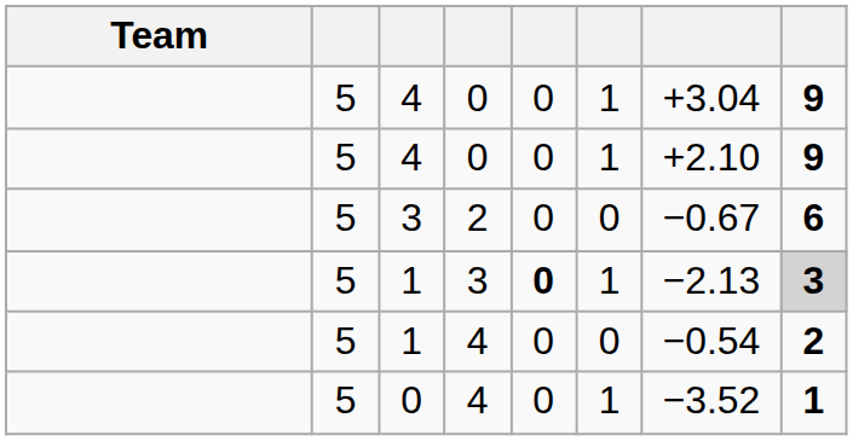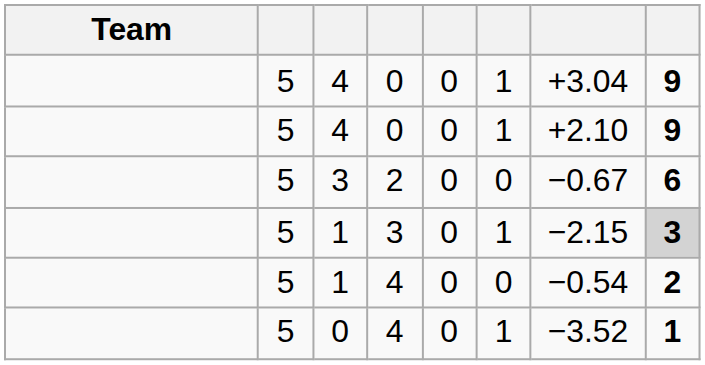1 / 3 | column 5: bold -> normal
1 / 3 | column 7: −2.13 -> −2.15
